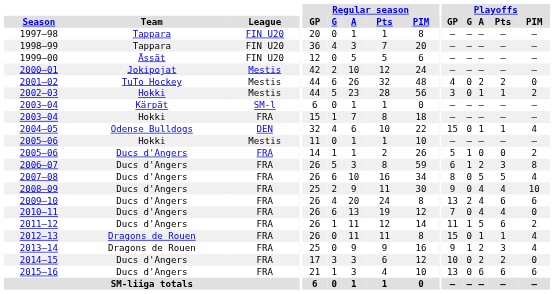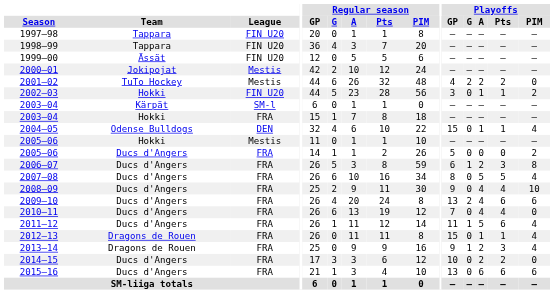2001–02 | Playoffs / G: 0 -> 2
2002–03 | League: Mestis -> FIN U20
2005–06 / Ducs d'Angers | Playoffs / G: 1 -> 0
2011–12 | Playoffs / PIM: 2 -> 4
